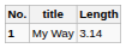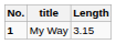My Way | Length: 3.14 -> 3.15
